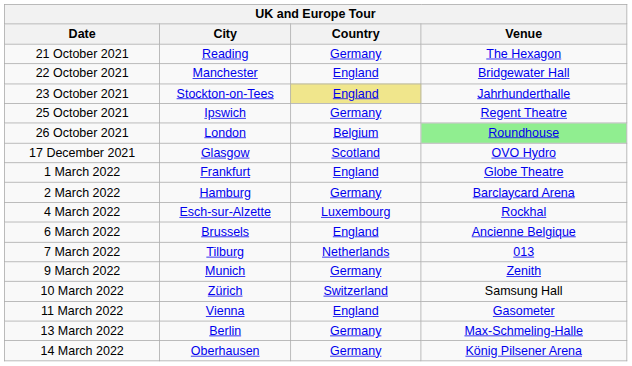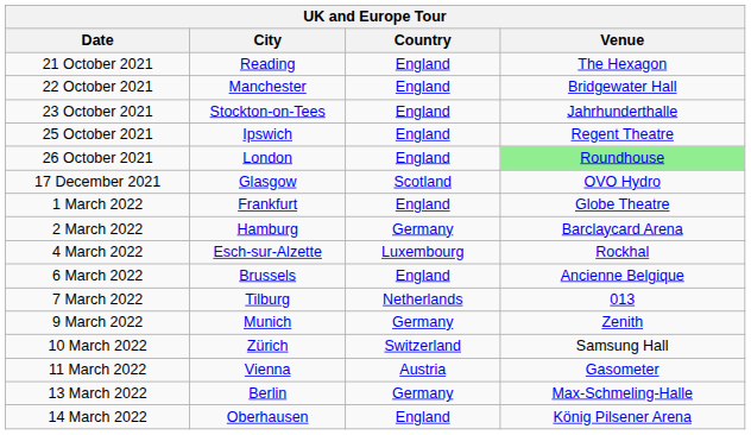21 October 2021 | Country: Germany -> England
23 October 2021 | Country: khaki background -> no background
25 October 2021 | Country: Germany -> England
26 October 2021 | Country: Belgium -> England
11 March 2022 | Country: England -> Austria
14 March 2022 | Country: Germany -> England
